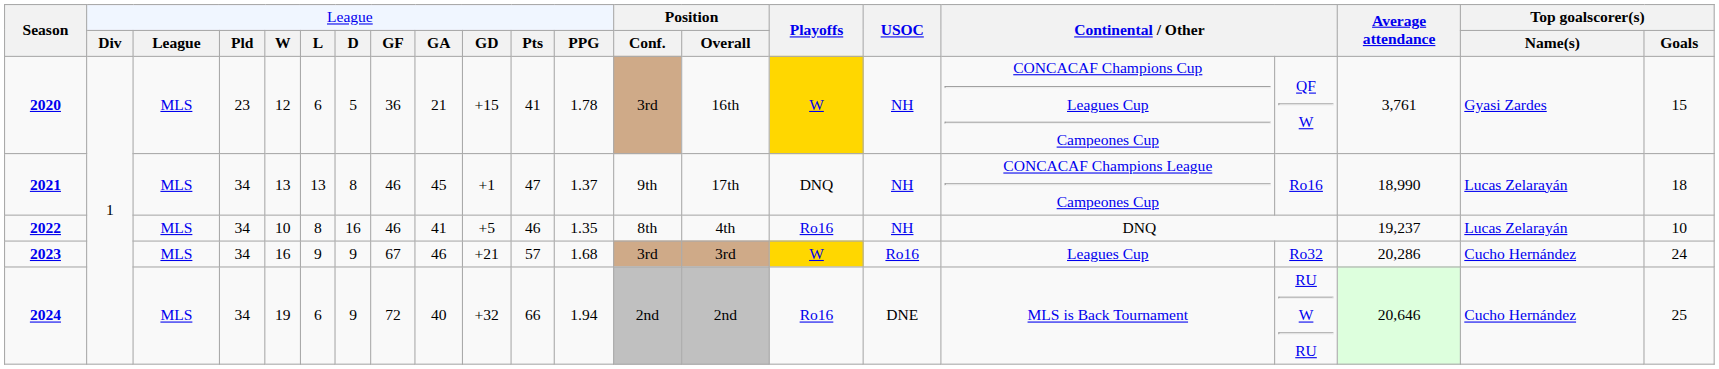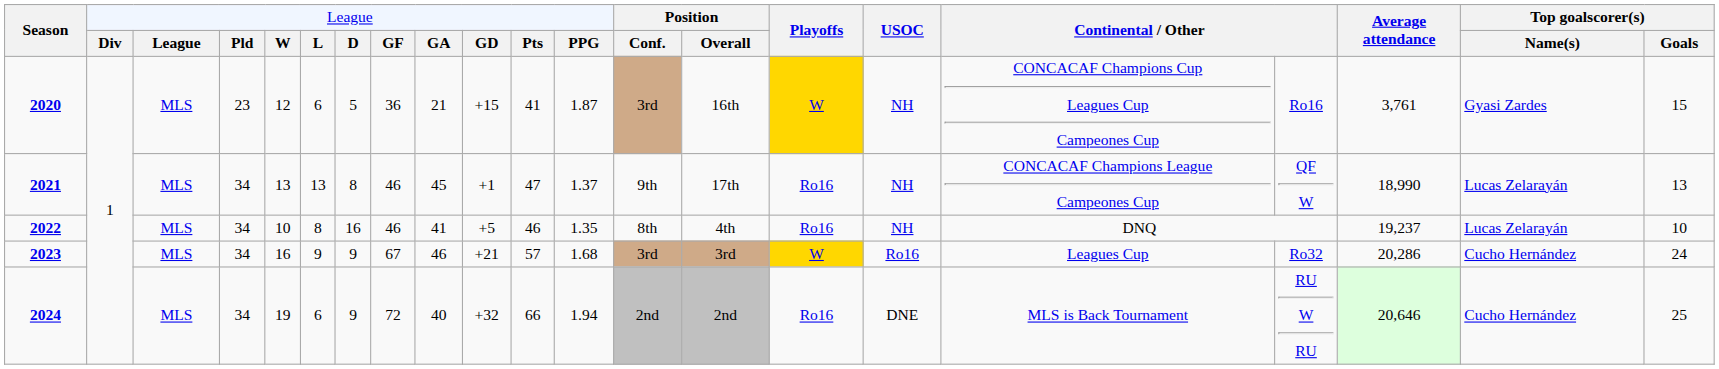2020 | column 12: 1.78 -> 1.87
2020 | column 18: QF W -> Ro16
2021 | column 15: DNQ -> Ro16
2021 | column 18: Ro16 -> QF W
2021 | column 21: 18 -> 13
